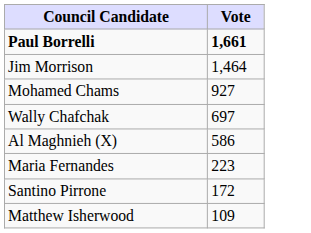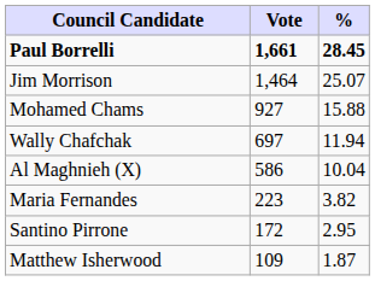+ column: % | 28.45 | 25.07 | 15.88 | 11.94 | 10.04 | 3.82 | 2.95 | 1.87
